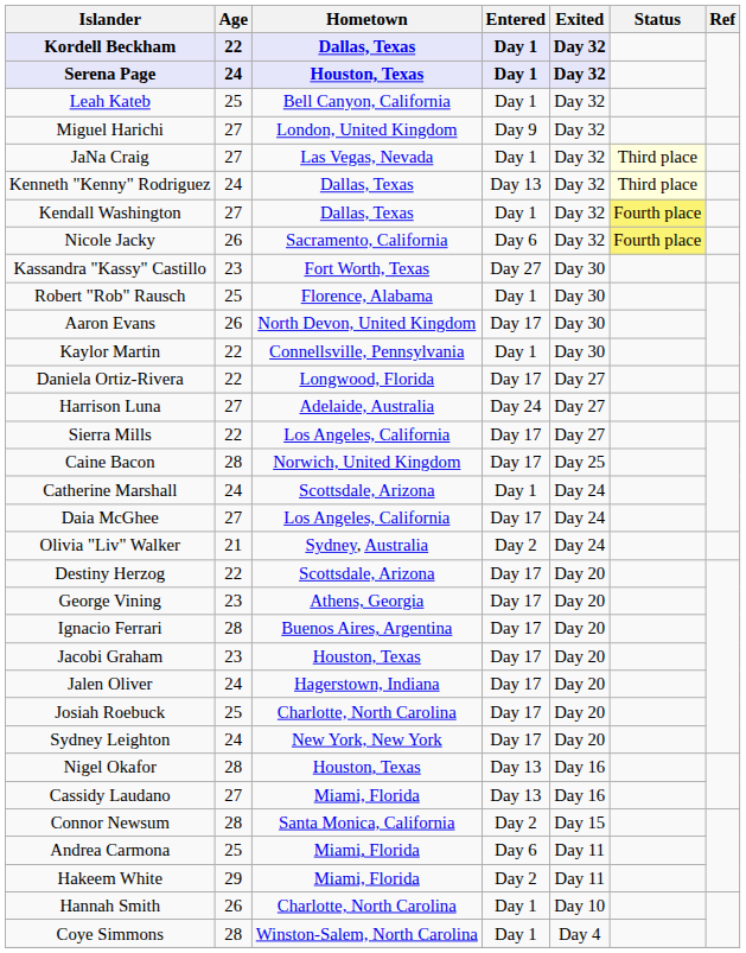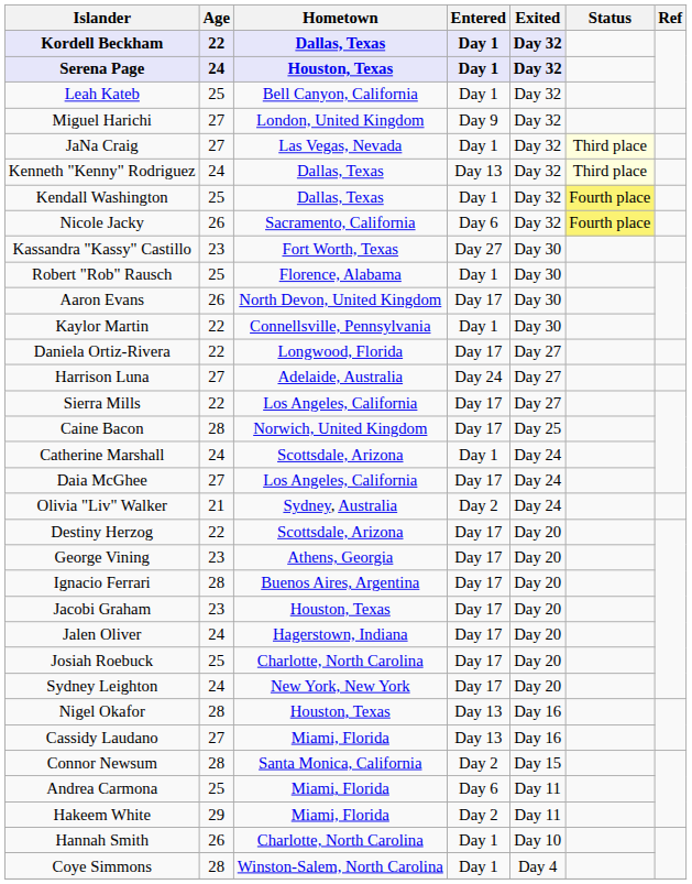Kendall Washington | Age: 27 -> 25
